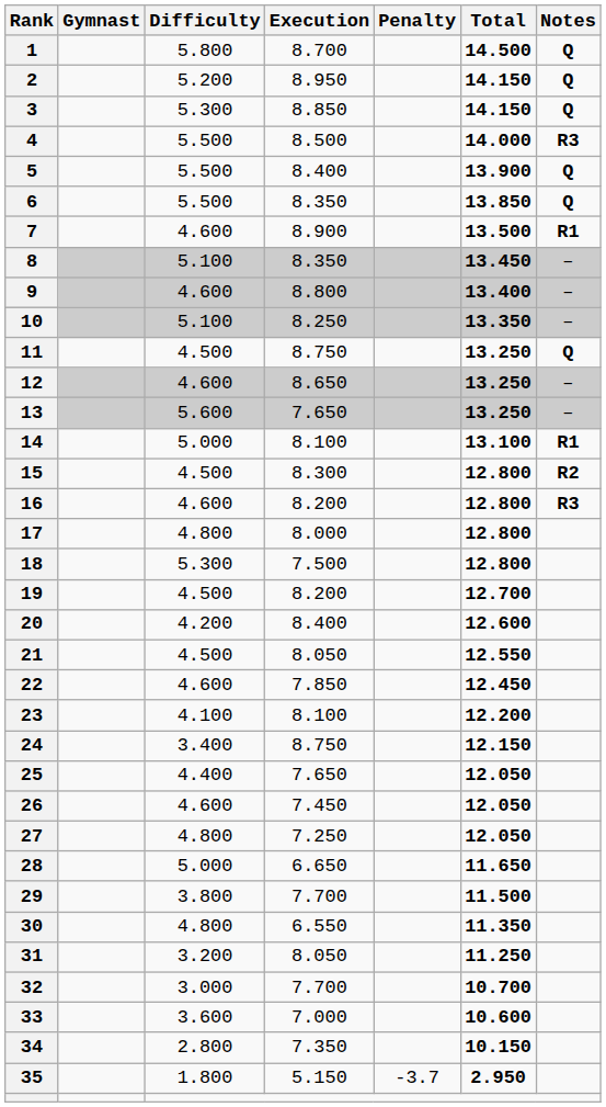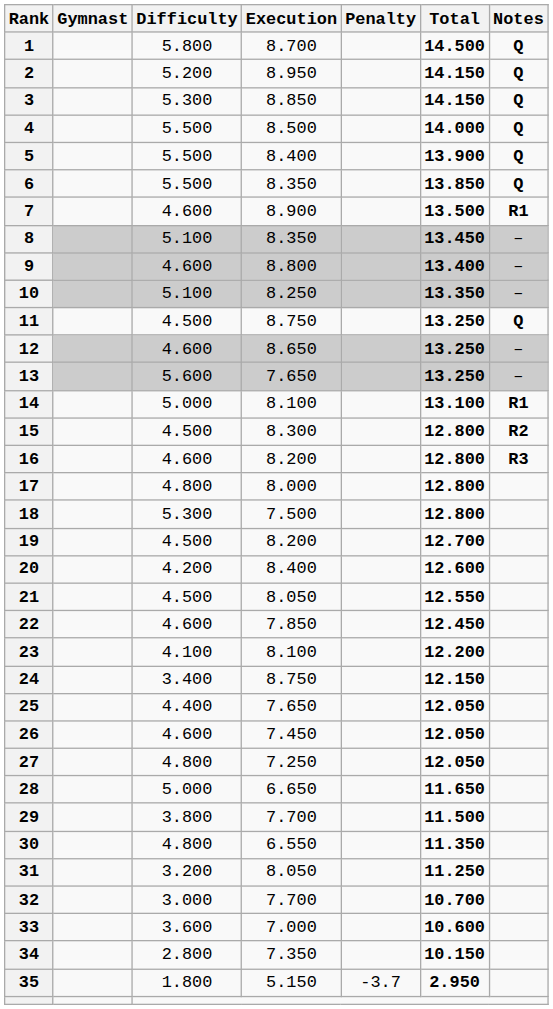4 | Notes: R3 -> Q
